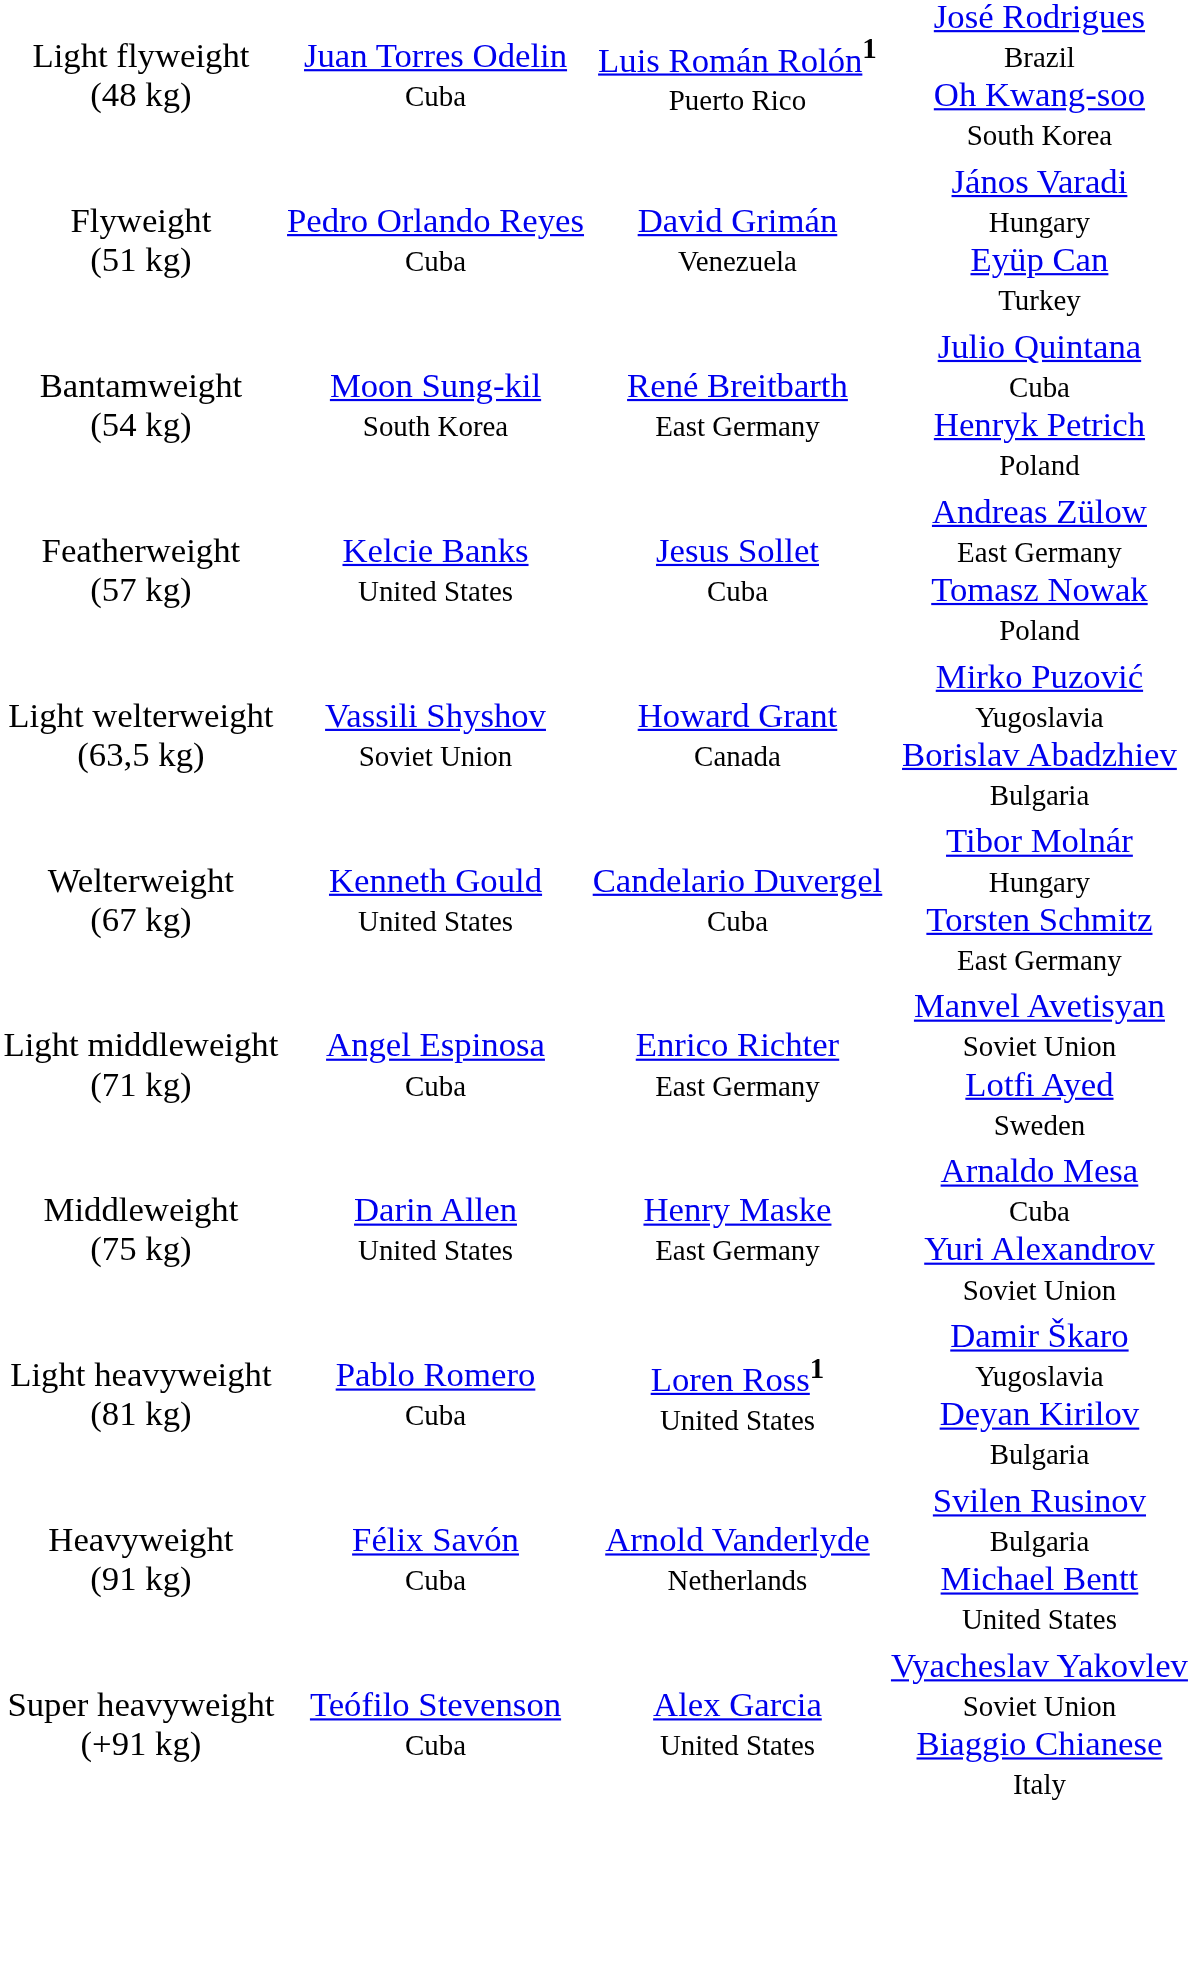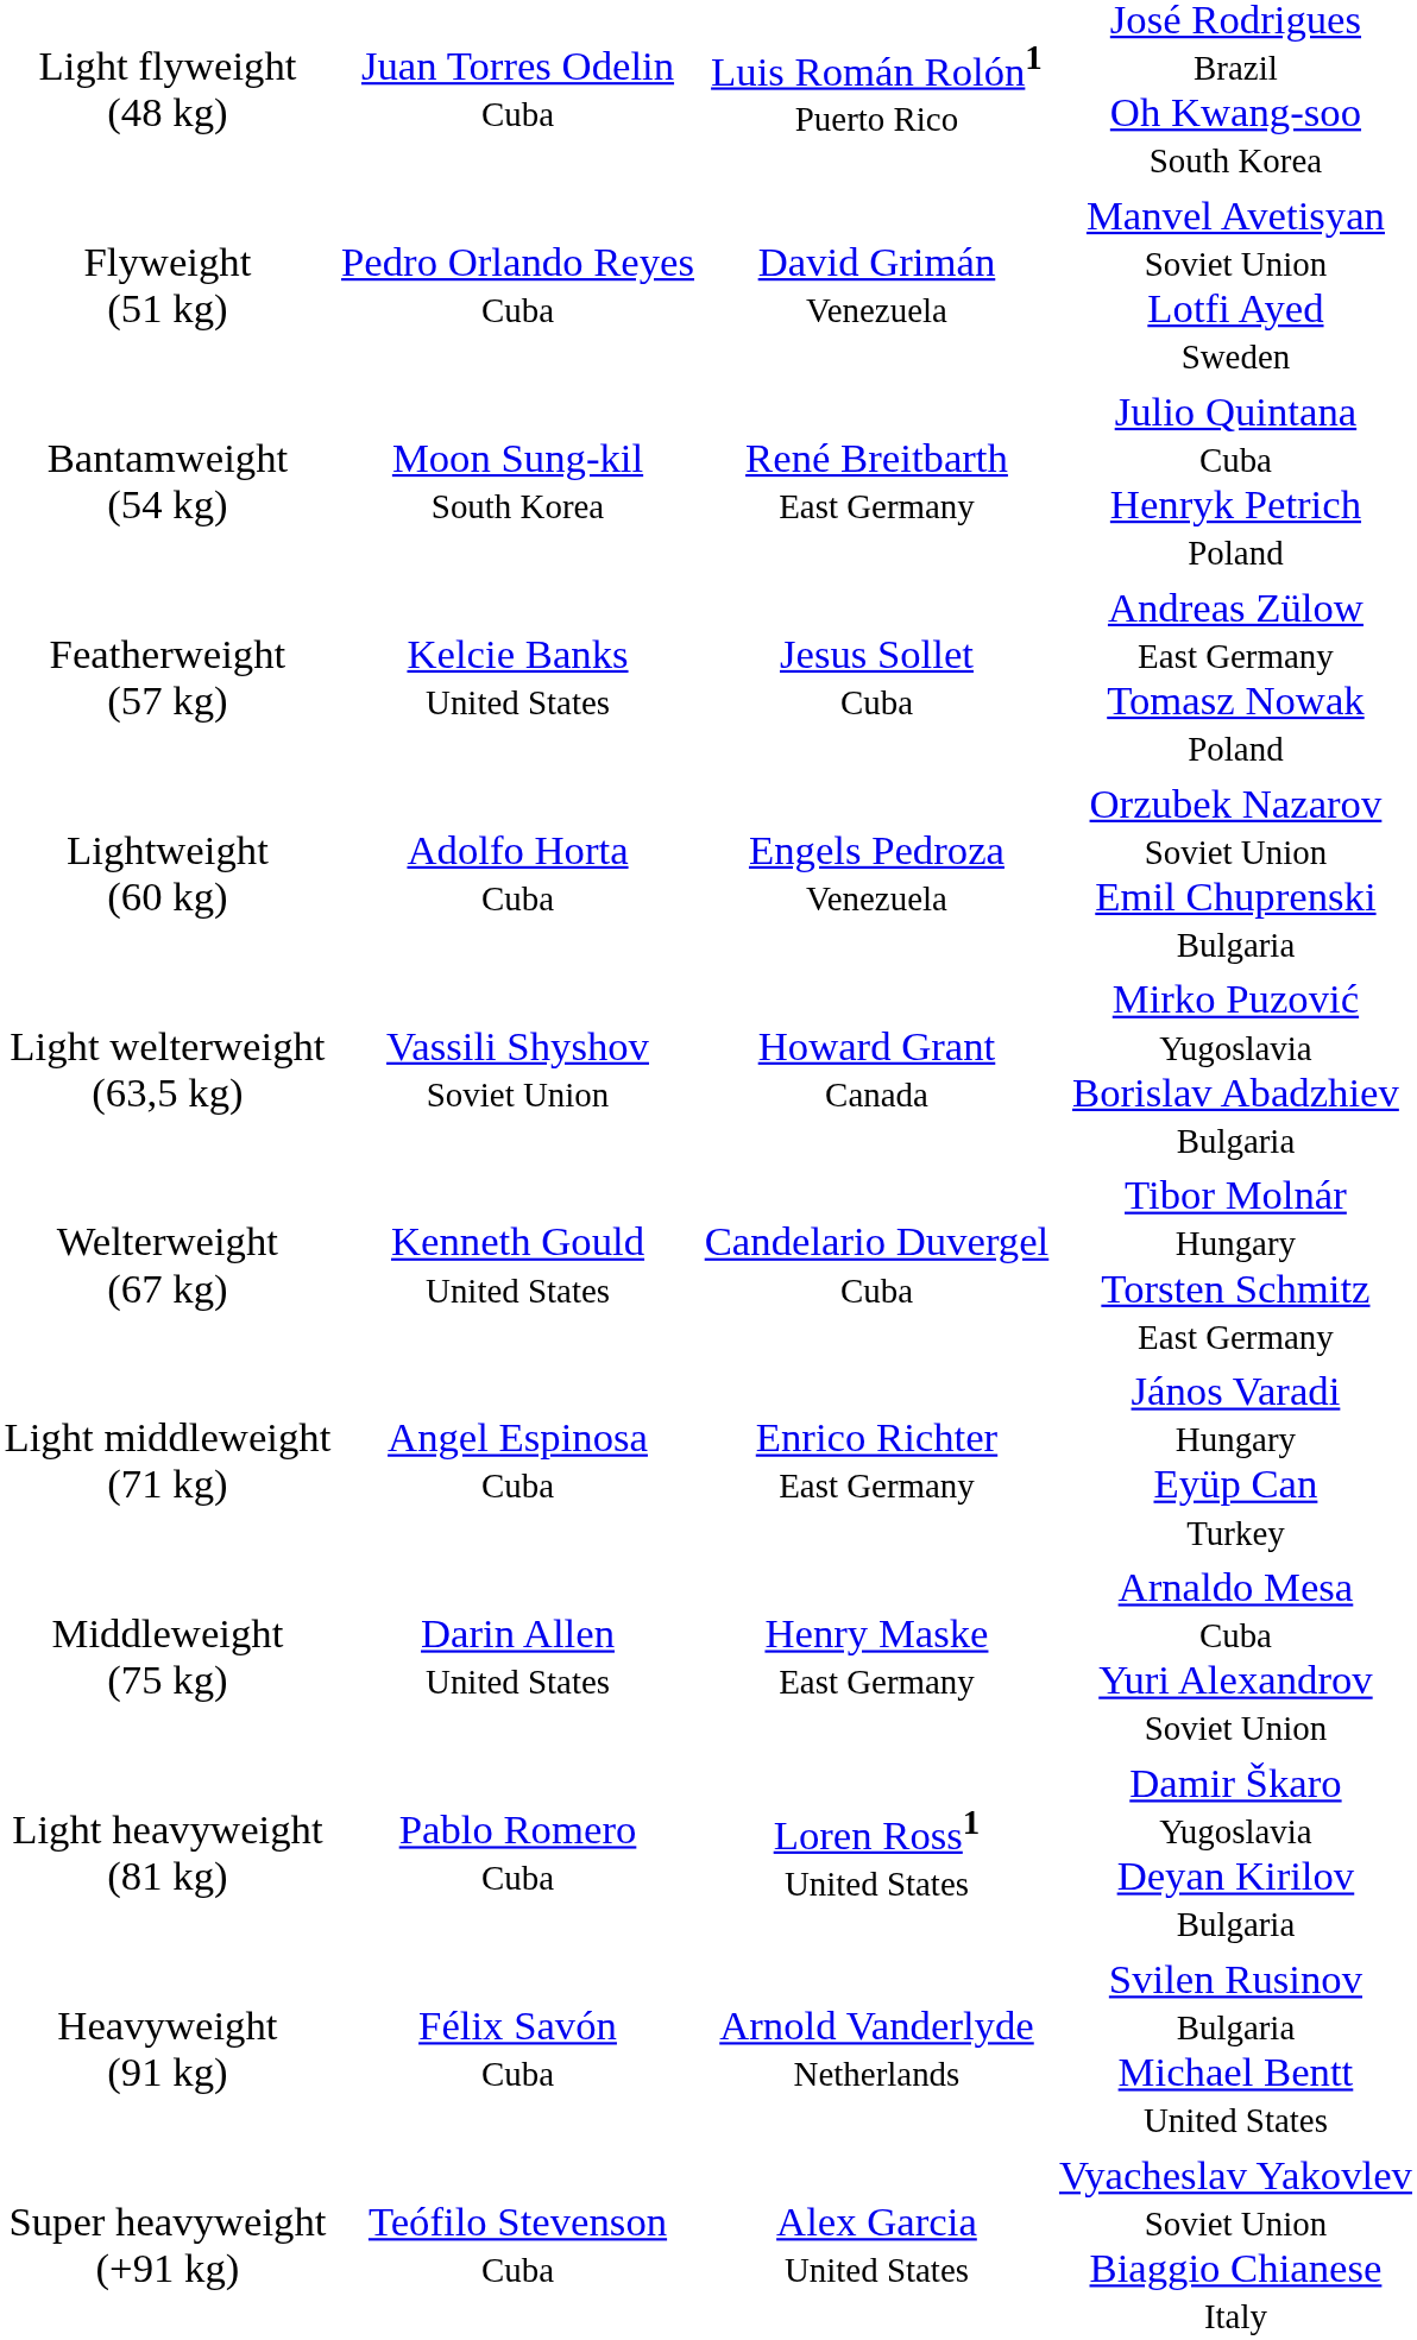Flyweight (51 kg) | column 4: János Varadi Hungary Eyüp Can Turkey -> Manvel Avetisyan Soviet Union Lotfi Ayed Sweden
+ row: Lightweight (60 kg) | Adolfo Horta Cuba | Engels Pedroza Venezuela | Orzubek Nazarov Soviet Union Emil Chuprenski Bulgaria
Light middleweight (71 kg) | column 4: Manvel Avetisyan Soviet Union Lotfi Ayed Sweden -> János Varadi Hungary Eyüp Can Turkey
